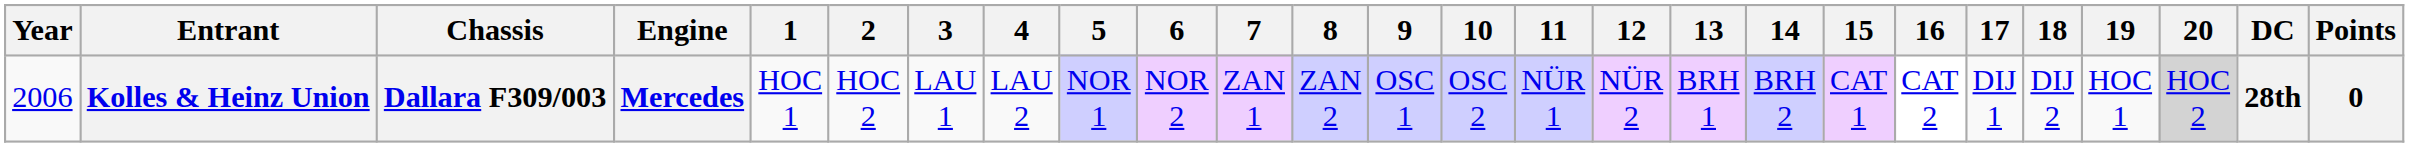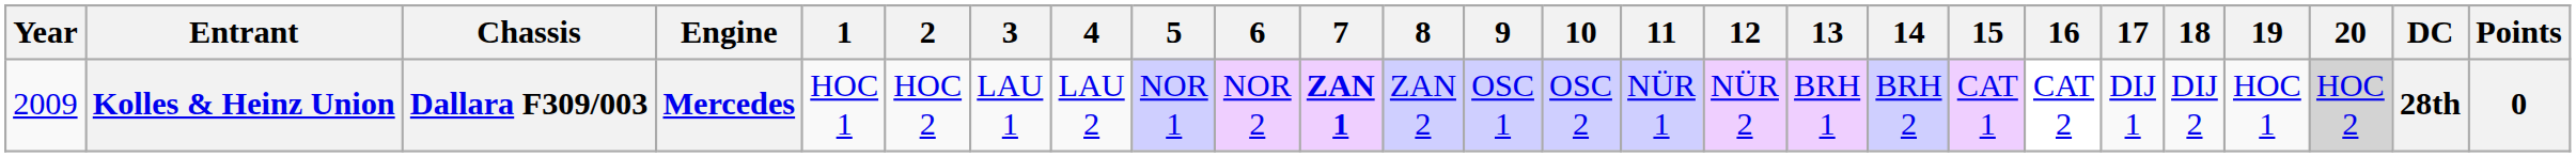Kolles & Heinz Union | Year: 2006 -> 2009
Kolles & Heinz Union | 7: normal -> bold
